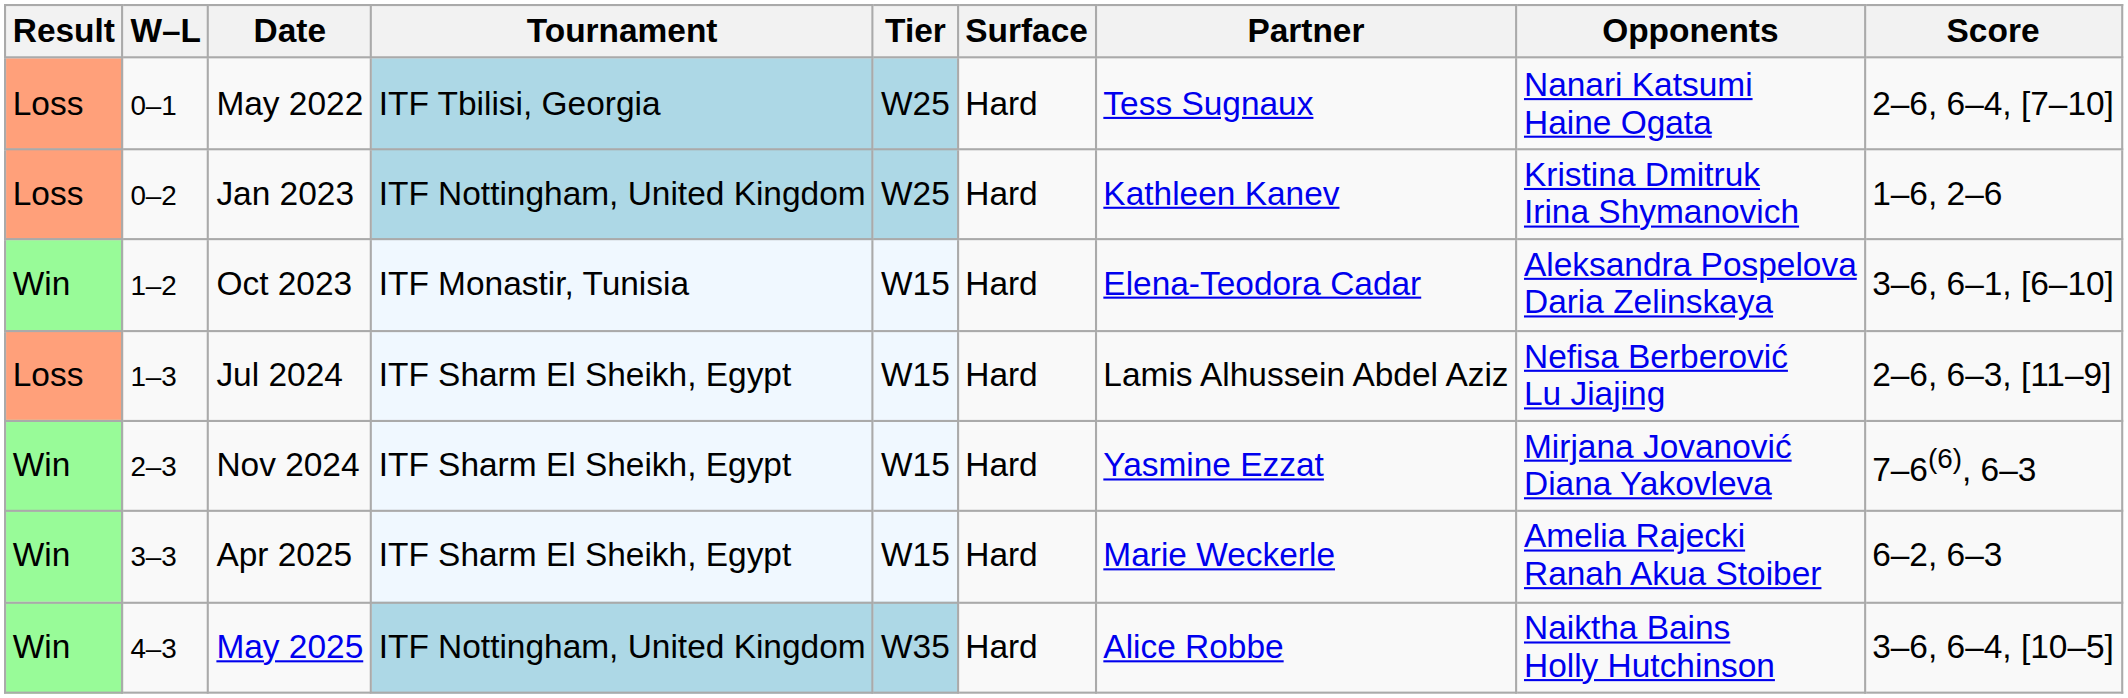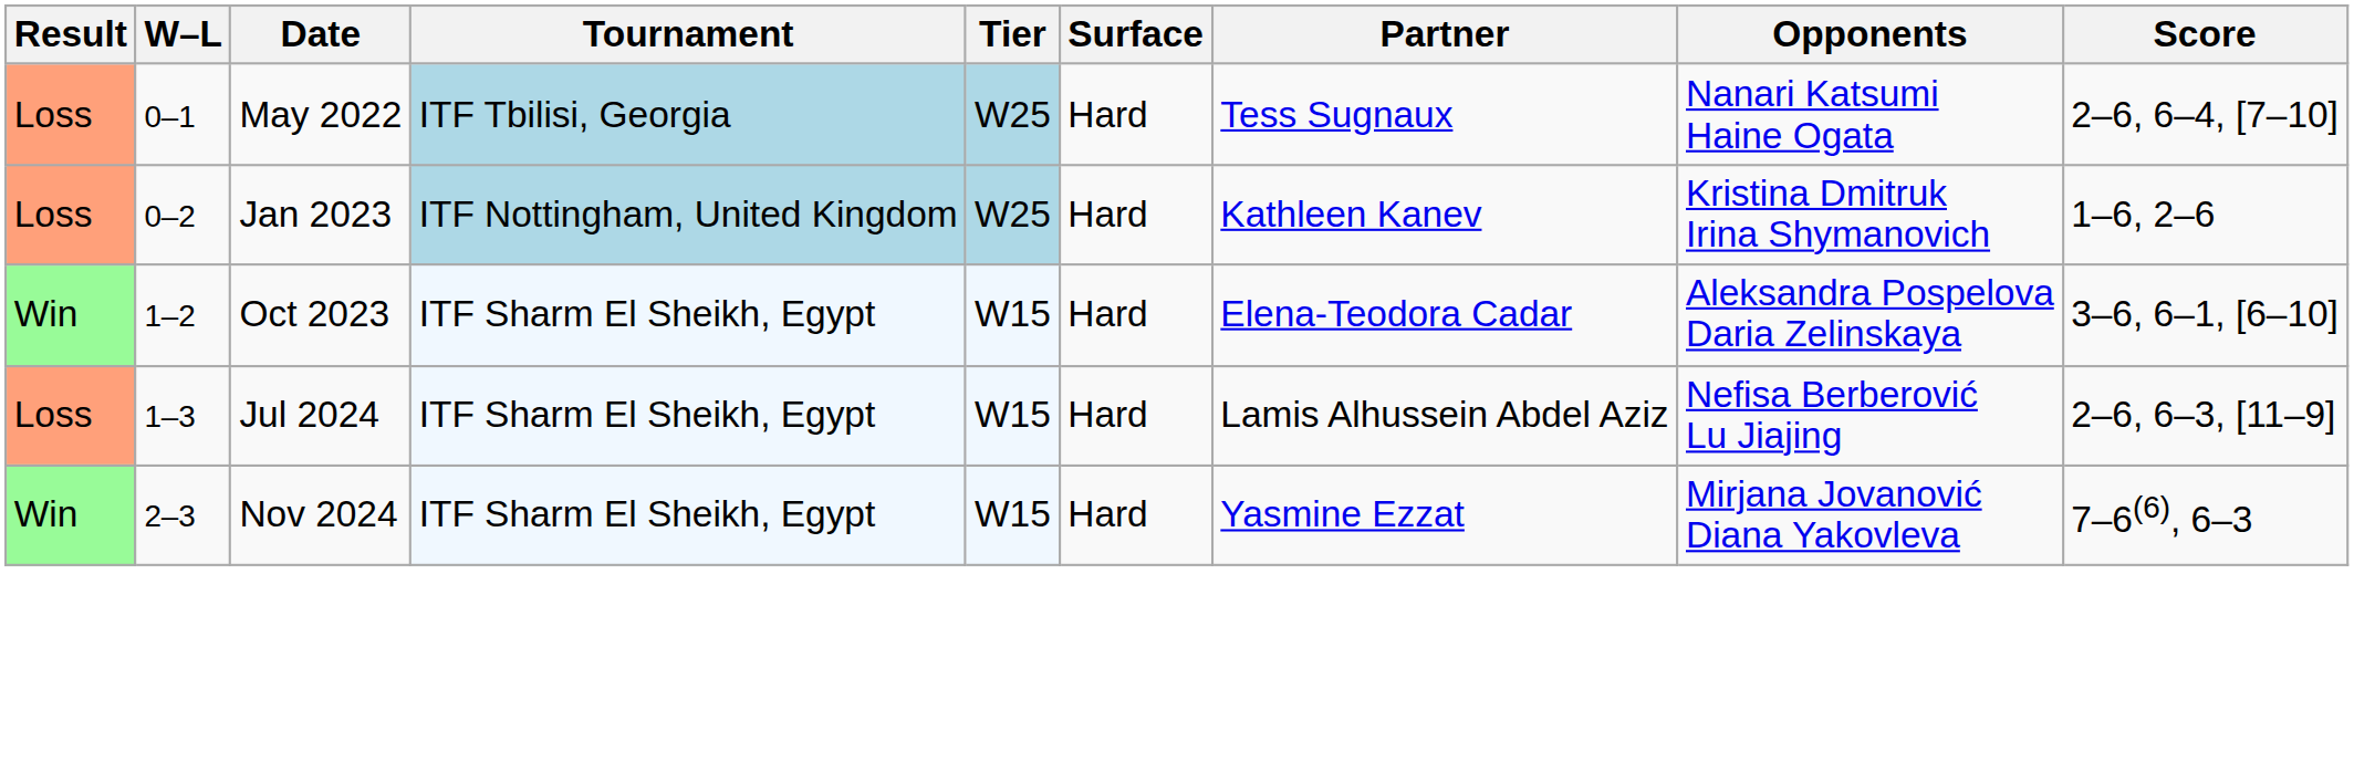Oct 2023 | Tournament: ITF Monastir, Tunisia -> ITF Sharm El Sheikh, Egypt
- row: Win | 3–3 | Apr 2025 | ITF Sharm El Sheikh, Egypt | W15 | Hard | Marie Weckerle | Amelia Rajecki Ranah Akua Stoiber | 6–2, 6–3
- row: Win | 4–3 | May 2025 | ITF Nottingham, United Kingdom | W35 | Hard | Alice Robbe | Naiktha Bains Holly Hutchinson | 3–6, 6–4, [10–5]
